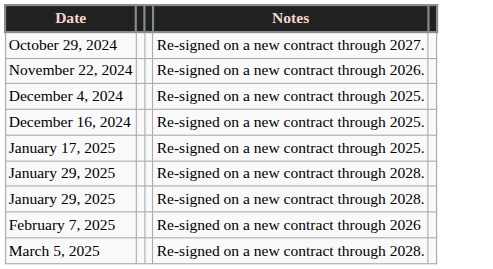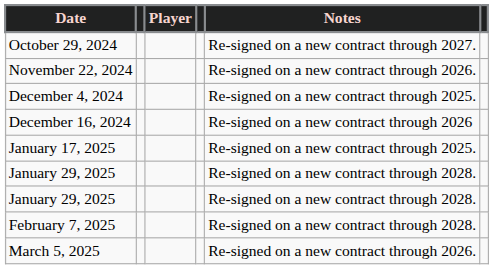+ column: Player
December 16, 2024 | Notes: Re-signed on a new contract through 2025. -> Re-signed on a new contract through 2026
February 7, 2025 | Notes: Re-signed on a new contract through 2026 -> Re-signed on a new contract through 2028.
March 5, 2025 | Notes: Re-signed on a new contract through 2028. -> Re-signed on a new contract through 2026.
